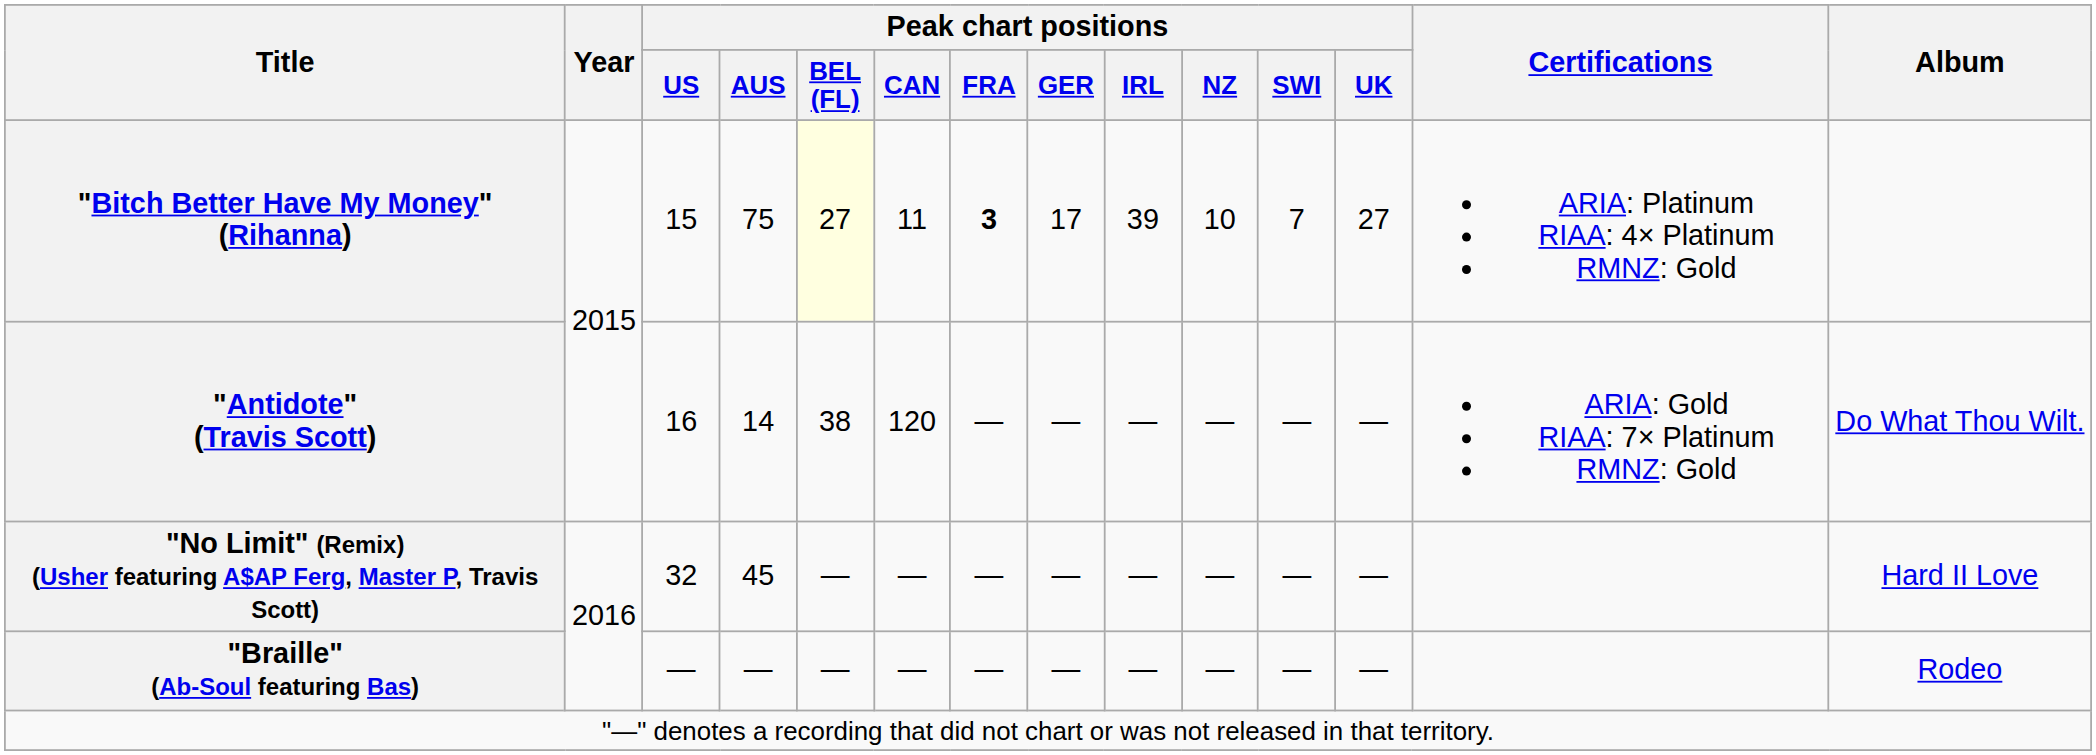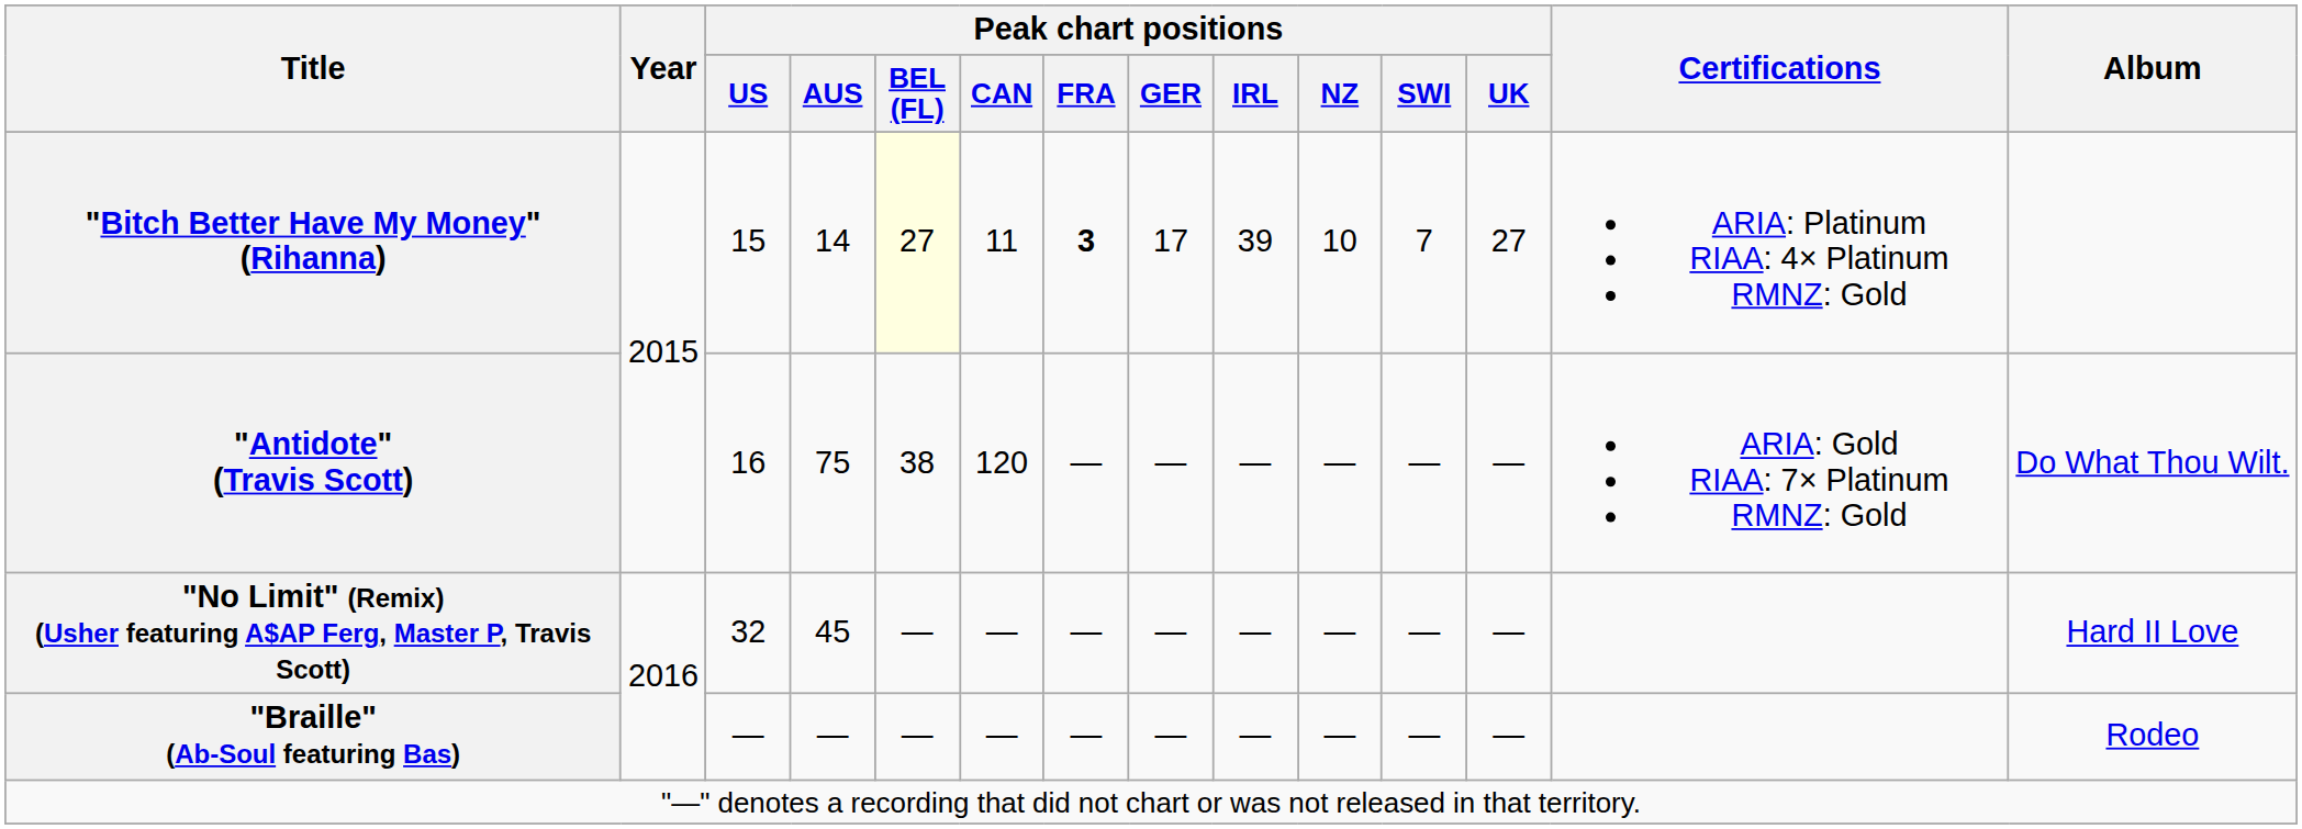"Bitch Better Have My Money" (Rihanna) | Peak chart positions / AUS: 75 -> 14
"Antidote" (Travis Scott) | Peak chart positions / AUS: 14 -> 75
